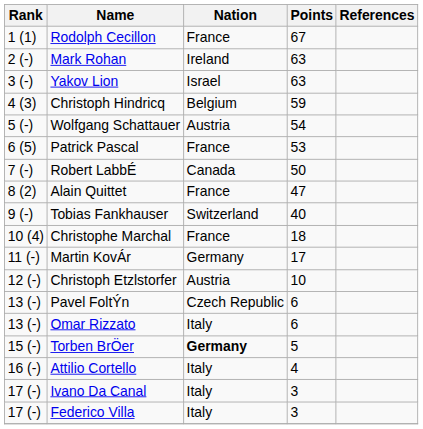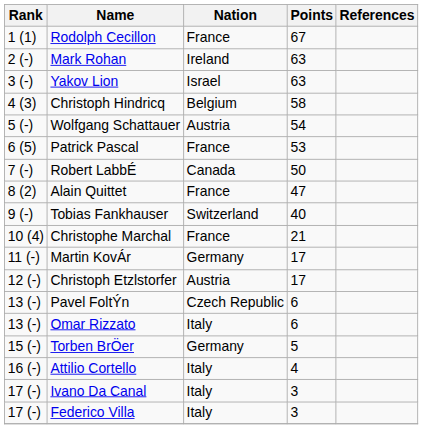Christoph Hindricq | Points: 59 -> 58
Christophe Marchal | Points: 18 -> 21
Christoph Etzlstorfer | Points: 10 -> 17
Torben BrÖer | Nation: bold -> normal
